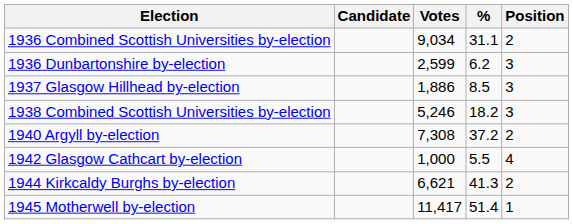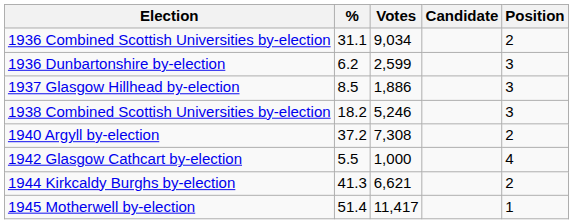columns swapped: Candidate <-> %
